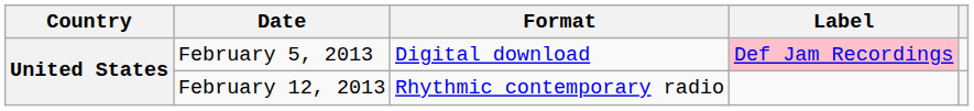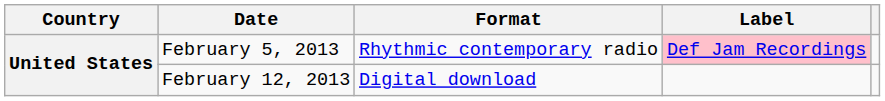February 5, 2013 | Format: Digital download -> Rhythmic contemporary radio
February 12, 2013 | Format: Rhythmic contemporary radio -> Digital download
